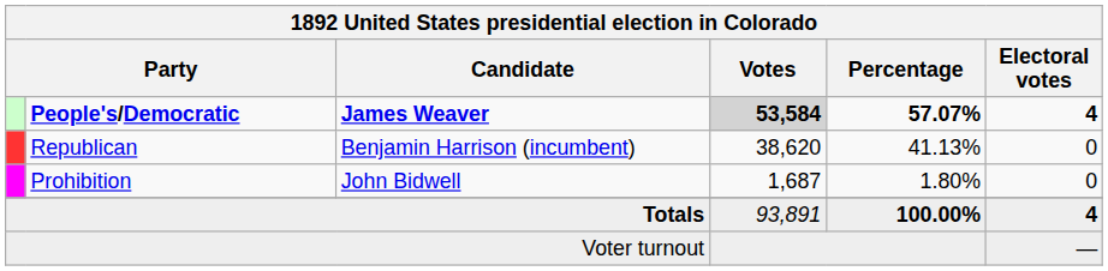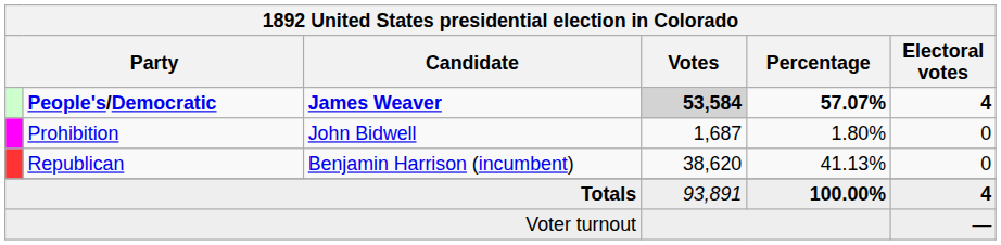rows swapped: Republican <-> Prohibition
